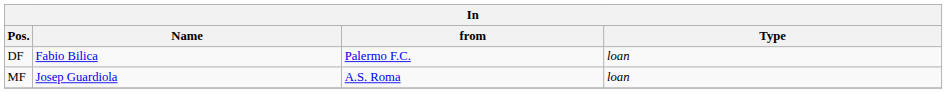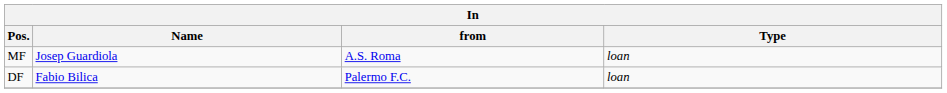rows swapped: MF <-> DF
